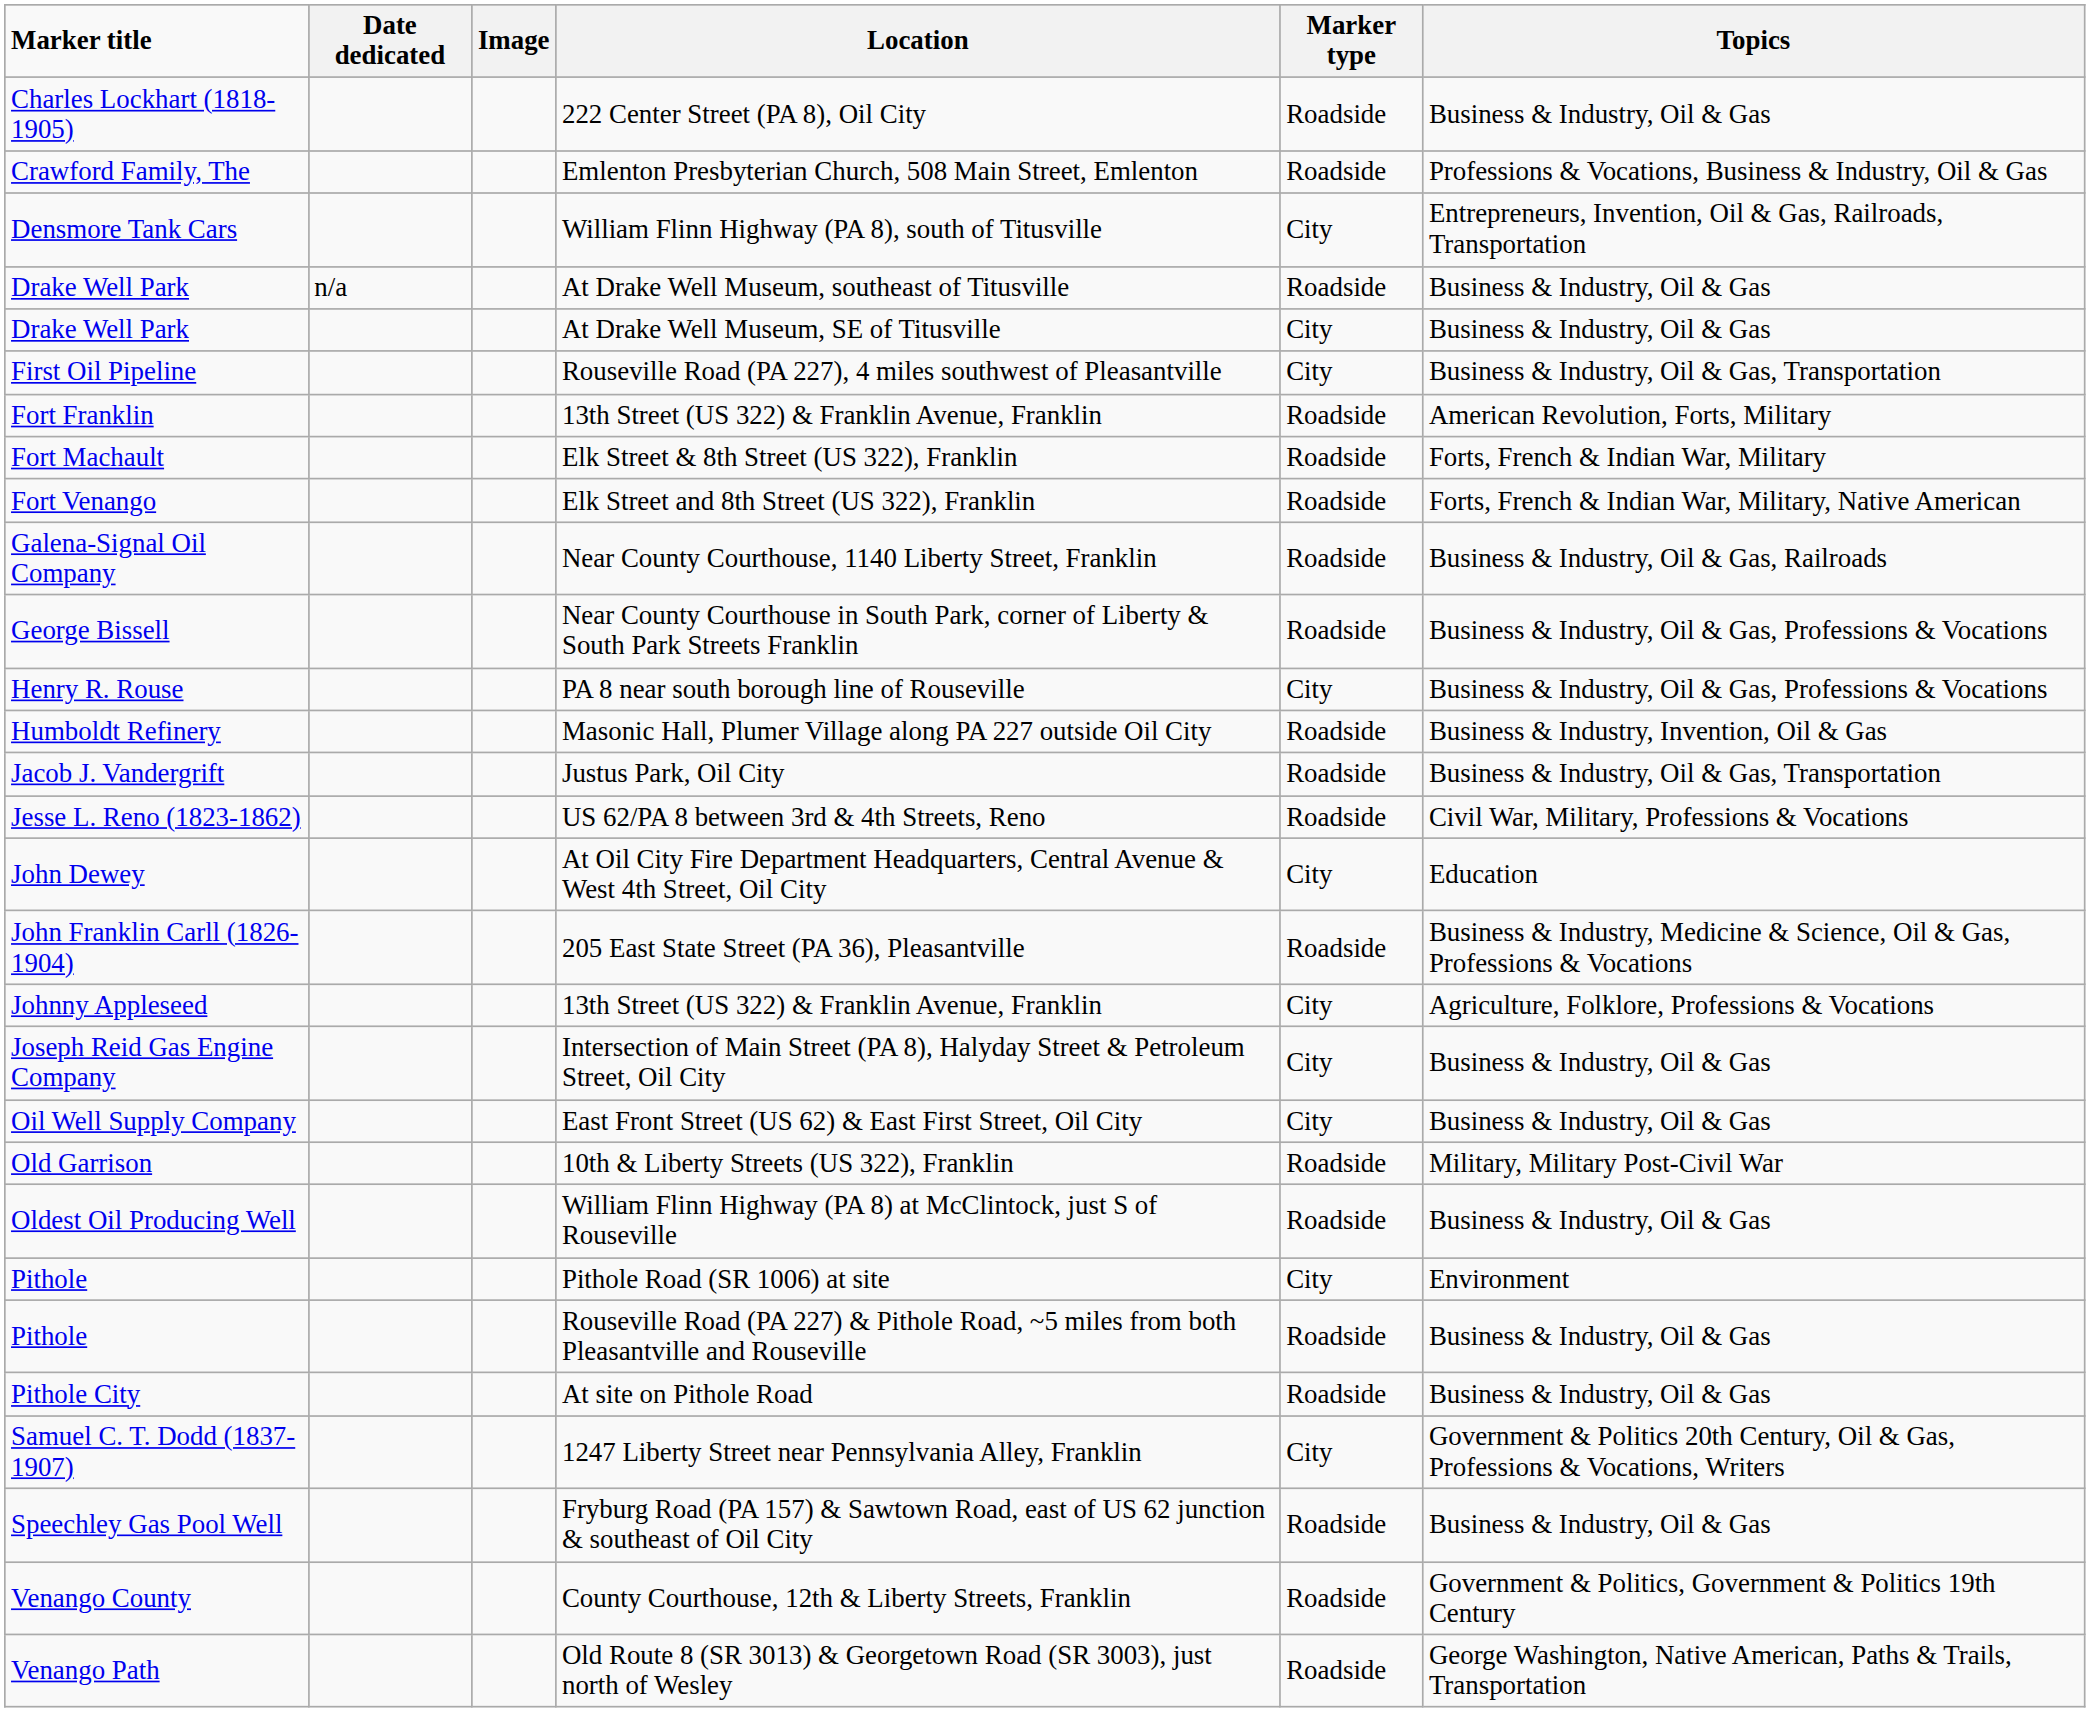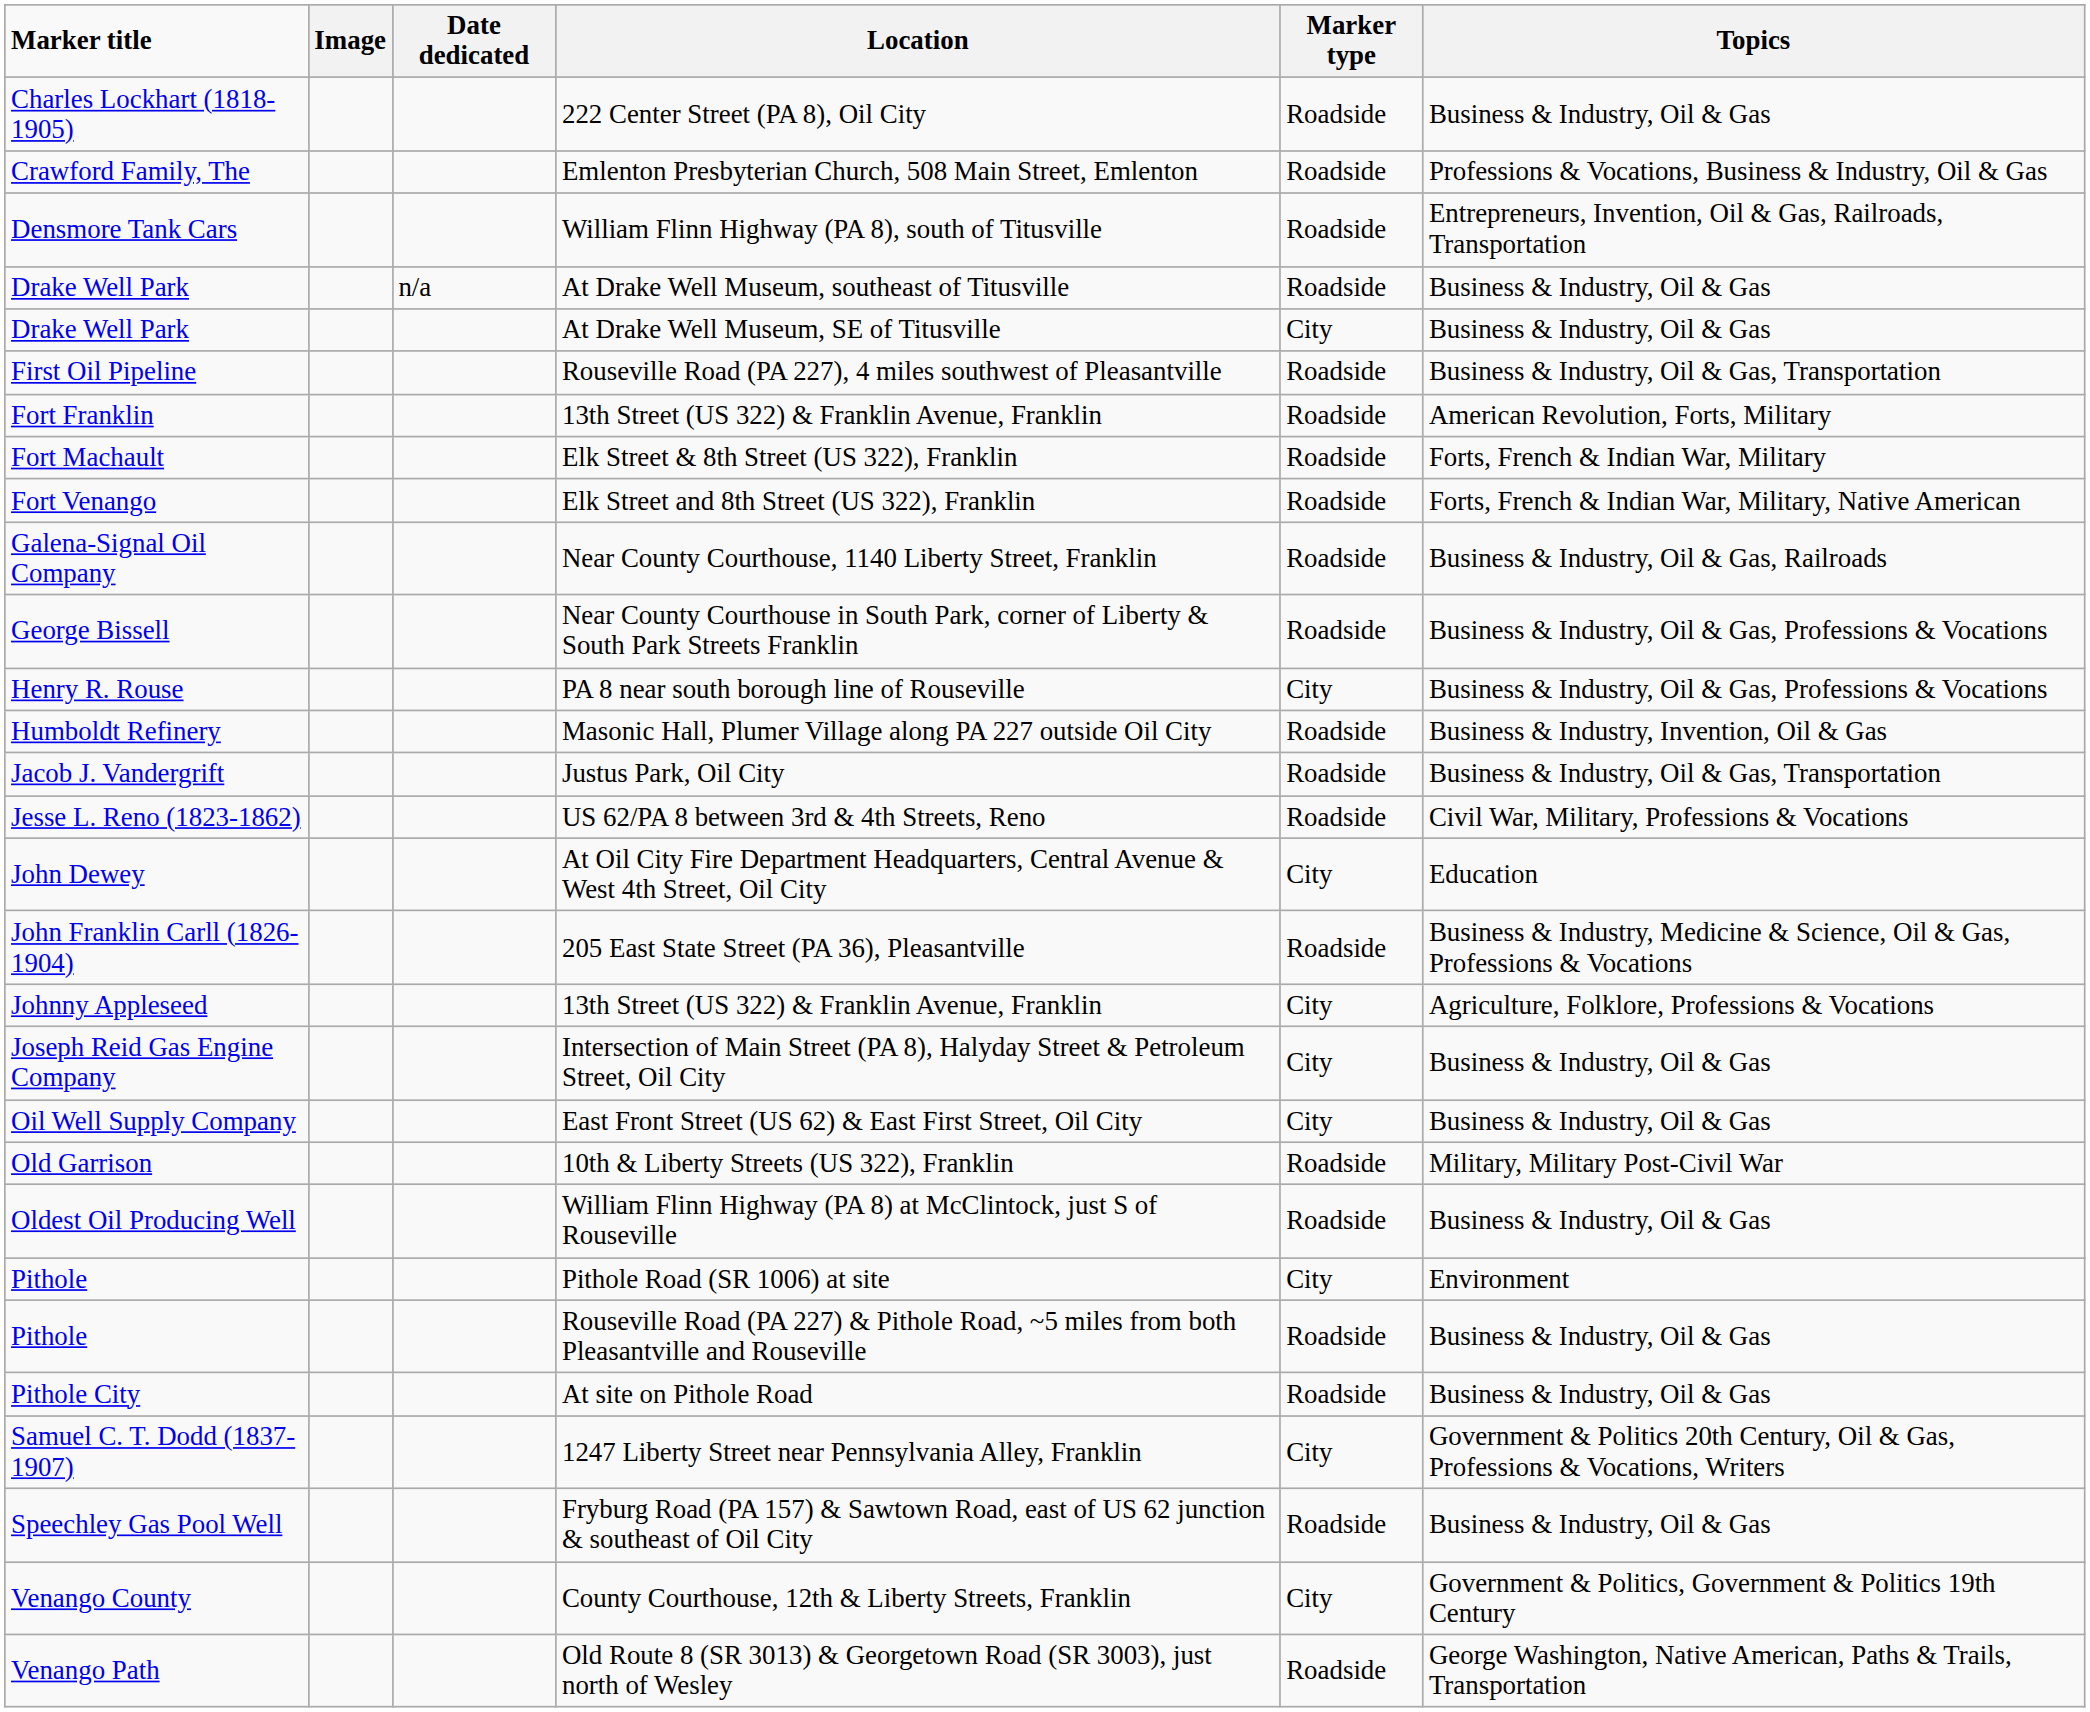columns swapped: Image <-> Date dedicated
William Flinn Highway (PA 8), south of Titusville | Marker type: City -> Roadside
Rouseville Road (PA 227), 4 miles southwest of Pleasantville | Marker type: City -> Roadside
County Courthouse, 12th & Liberty Streets, Franklin | Marker type: Roadside -> City
